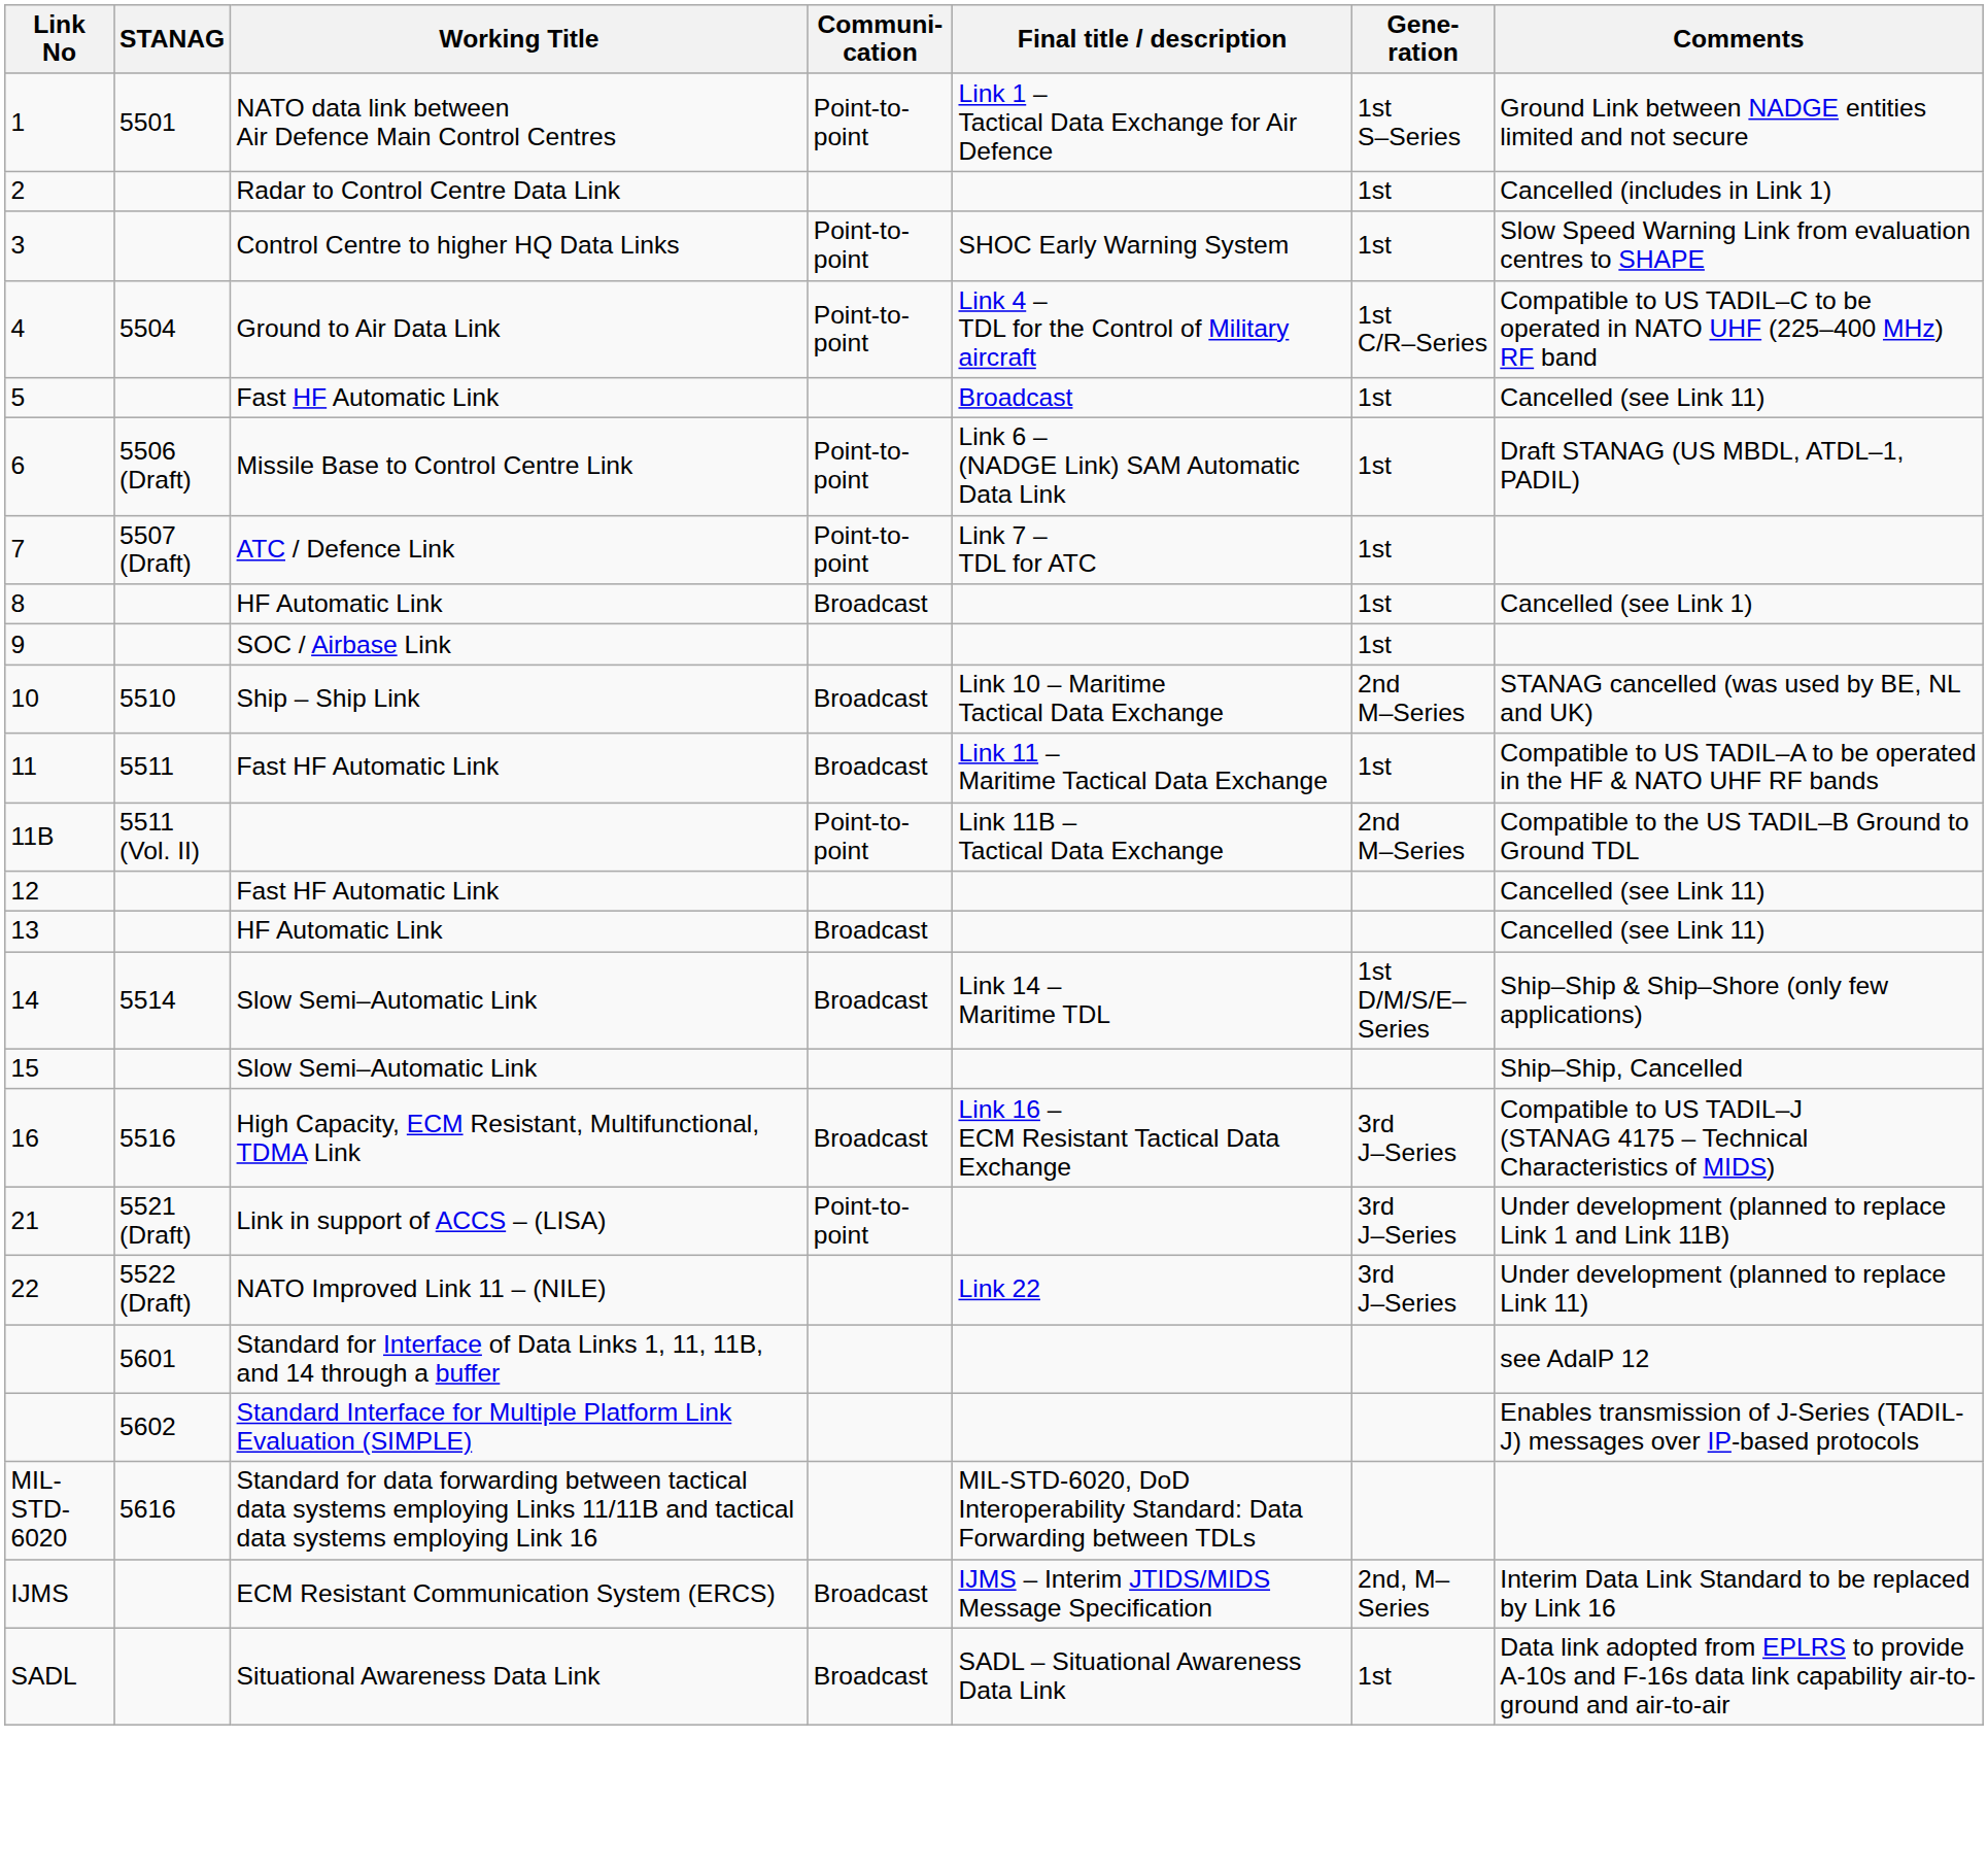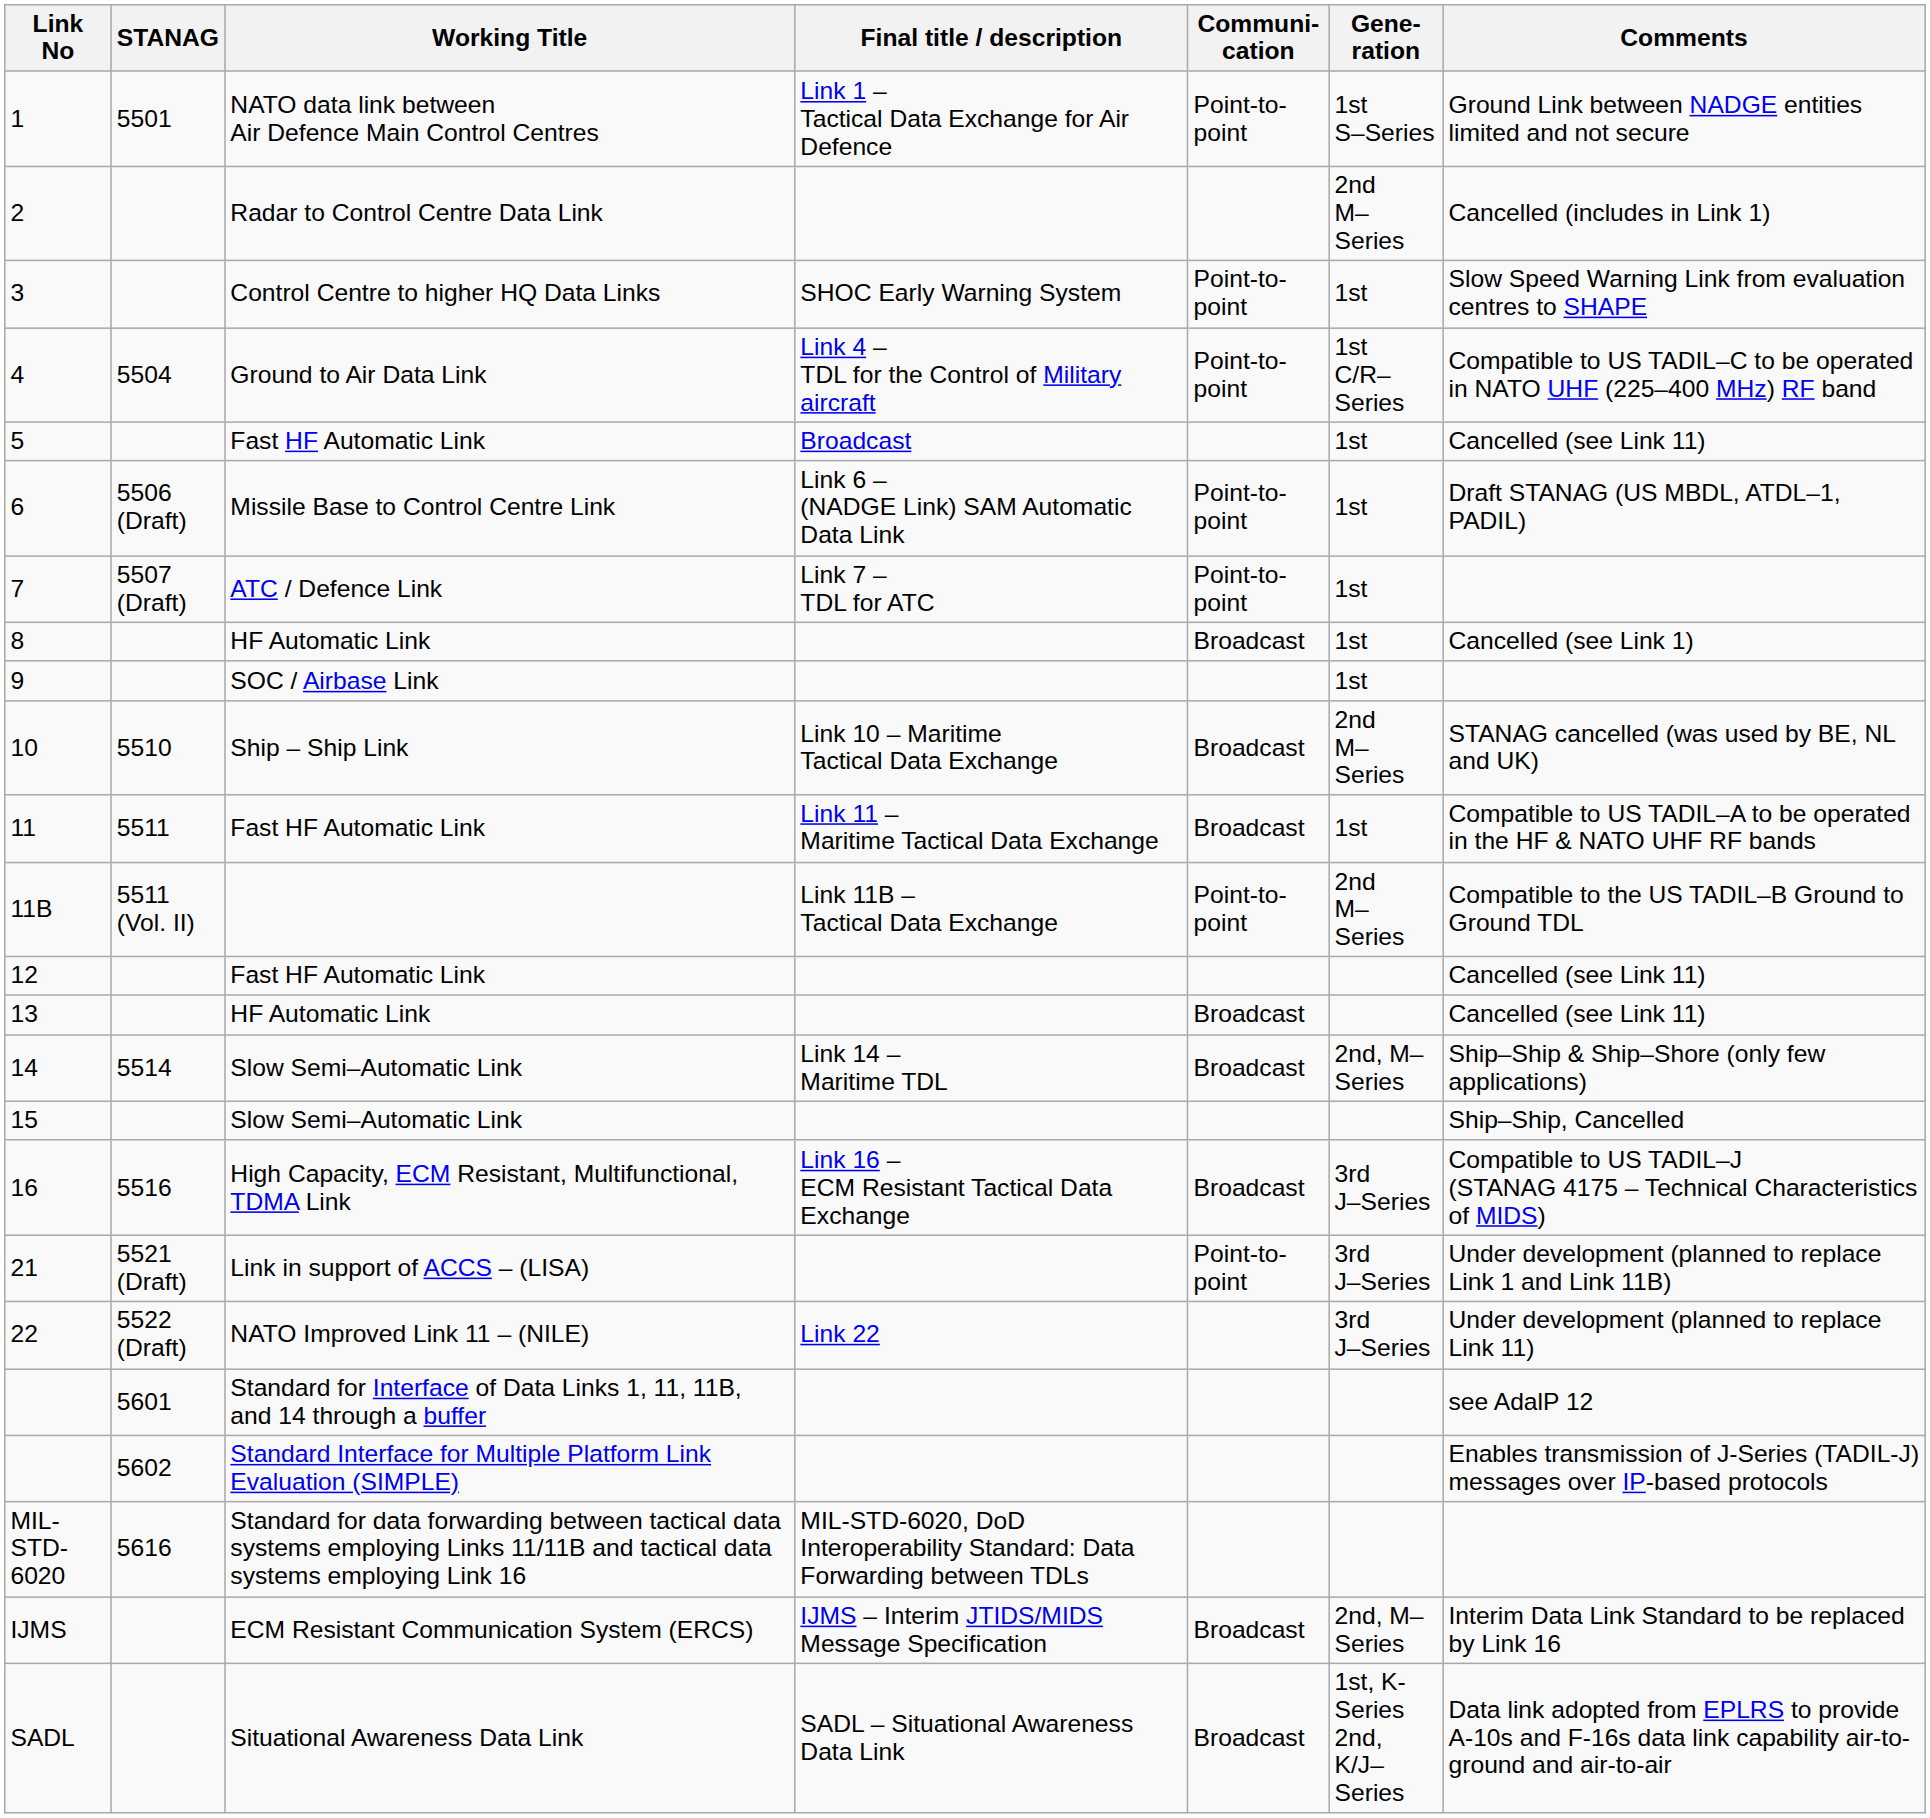columns swapped: Final title / description <-> Communi- cation
2 | Gene- ration: 1st -> 2nd M–Series
14 | Gene- ration: 1st D/M/S/E–Series -> 2nd, M–Series
SADL | Gene- ration: 1st -> 1st, K-Series 2nd, K/J–Series
